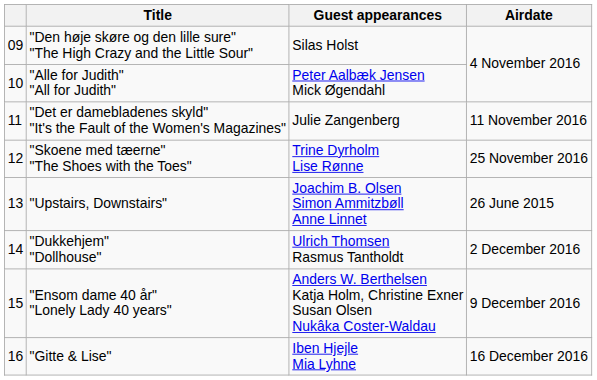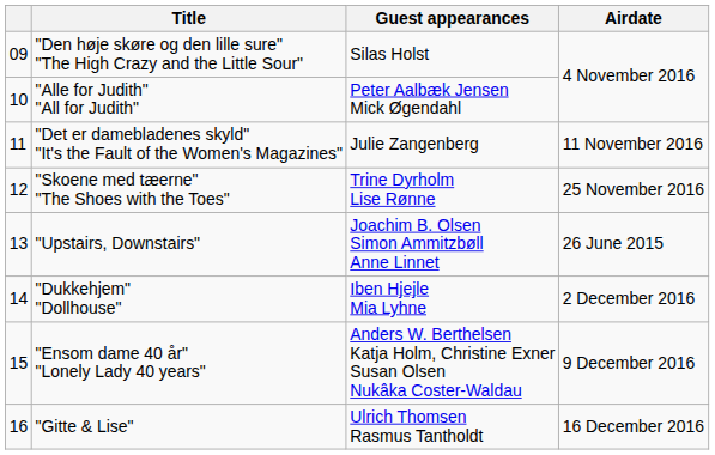"Dukkehjem" "Dollhouse" | Guest appearances: Ulrich Thomsen Rasmus Tantholdt -> Iben Hjejle Mia Lyhne
"Gitte & Lise" | Guest appearances: Iben Hjejle Mia Lyhne -> Ulrich Thomsen Rasmus Tantholdt
